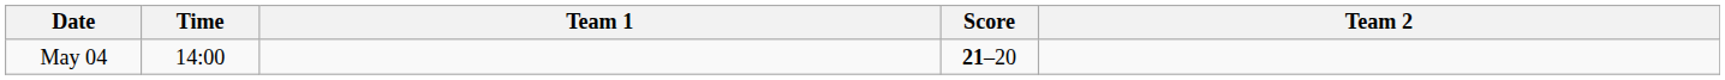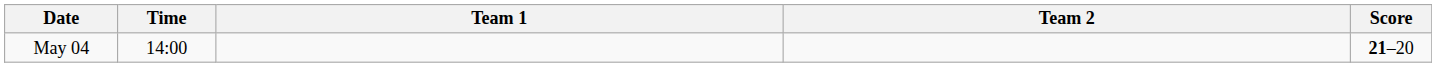columns swapped: Score <-> Team 2
